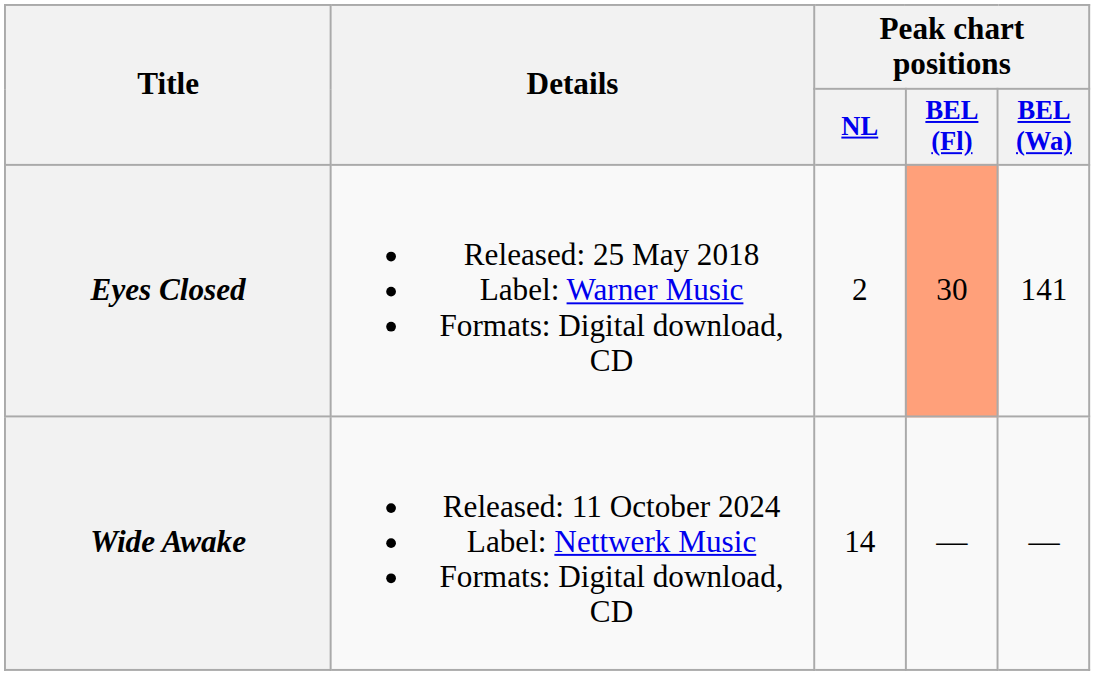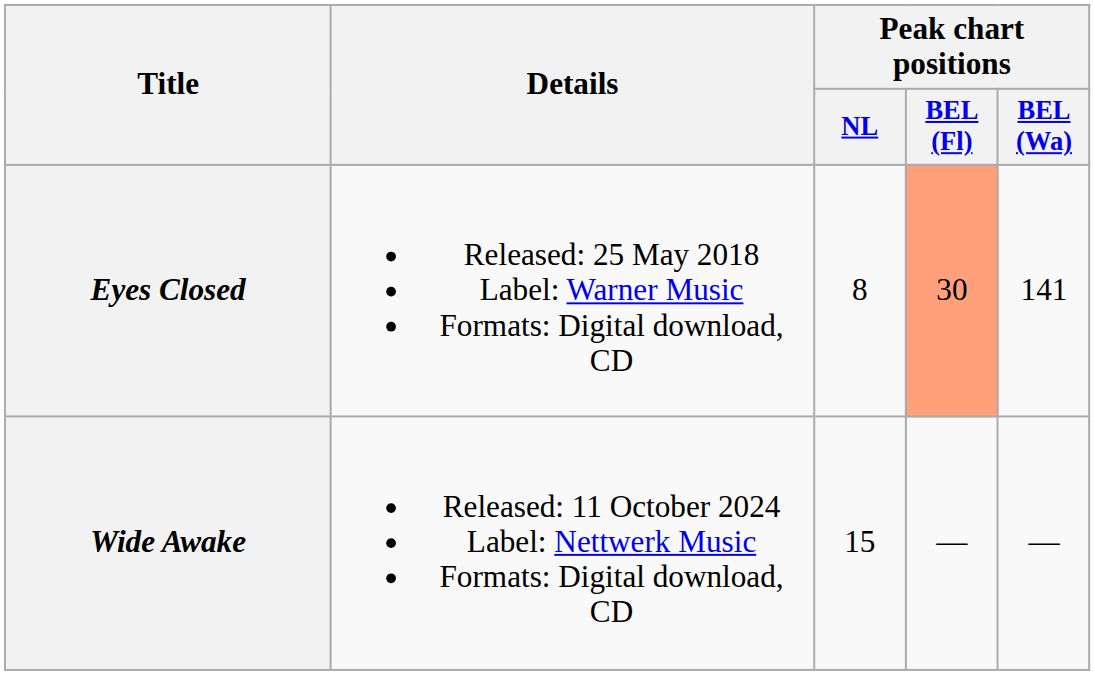Eyes Closed | Peak chart positions / NL: 2 -> 8
Wide Awake | Peak chart positions / NL: 14 -> 15
